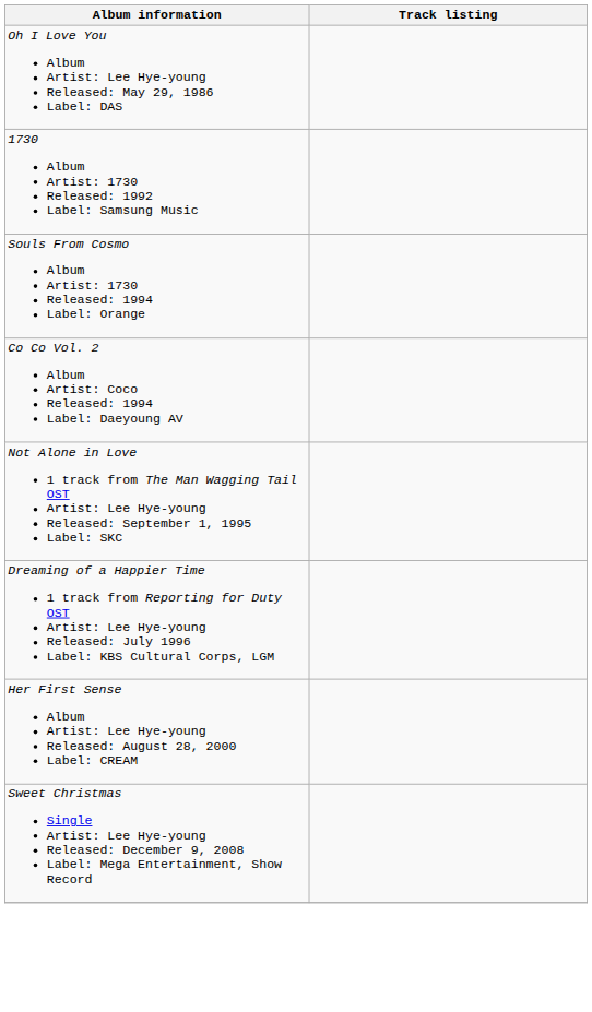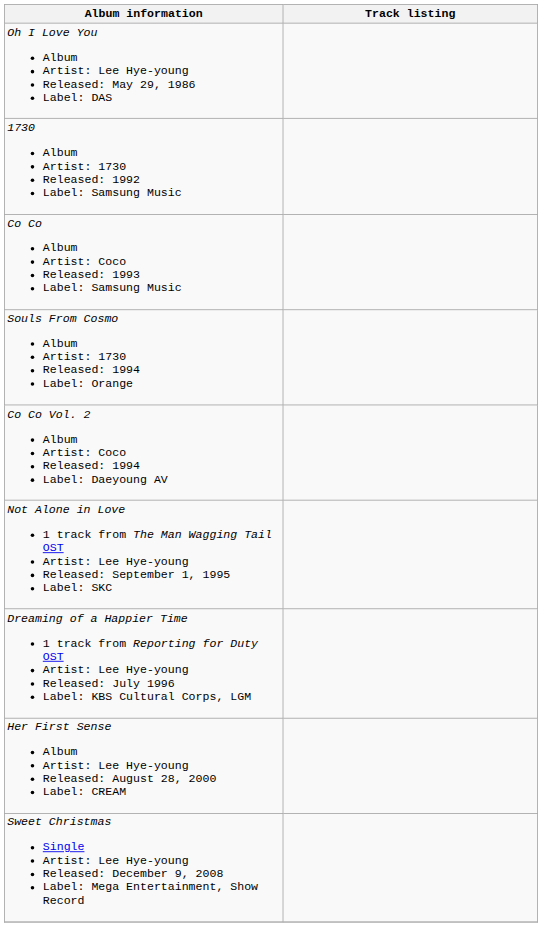+ row: Co Co Album Artist: Coco Released: 1993 Label: Samsung Music
